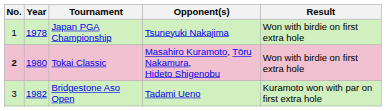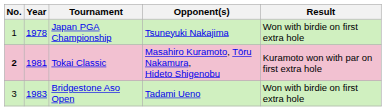Tokai Classic | Year: 1980 -> 1981
Tokai Classic | Result: Won with birdie on first extra hole -> Kuramoto won with par on first extra hole
Bridgestone Aso Open | Year: 1982 -> 1983
Bridgestone Aso Open | Result: Kuramoto won with par on first extra hole -> Won with birdie on first extra hole
